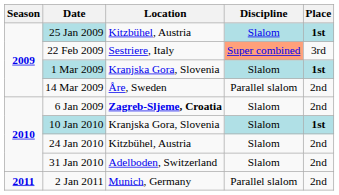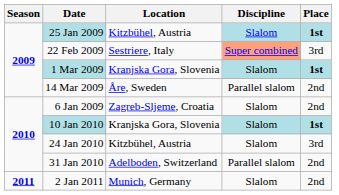6 Jan 2009 | Location: bold -> normal
24 Jan 2010 | Place: 2nd -> 3rd
31 Jan 2010 | Discipline: Slalom -> Parallel slalom
2 Jan 2011 | Discipline: Parallel slalom -> Slalom
